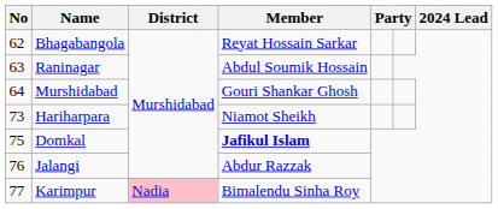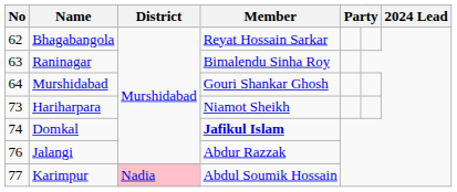Raninagar | Member: Abdul Soumik Hossain -> Bimalendu Sinha Roy
Domkal | No: 75 -> 74
Karimpur | Member: Bimalendu Sinha Roy -> Abdul Soumik Hossain
